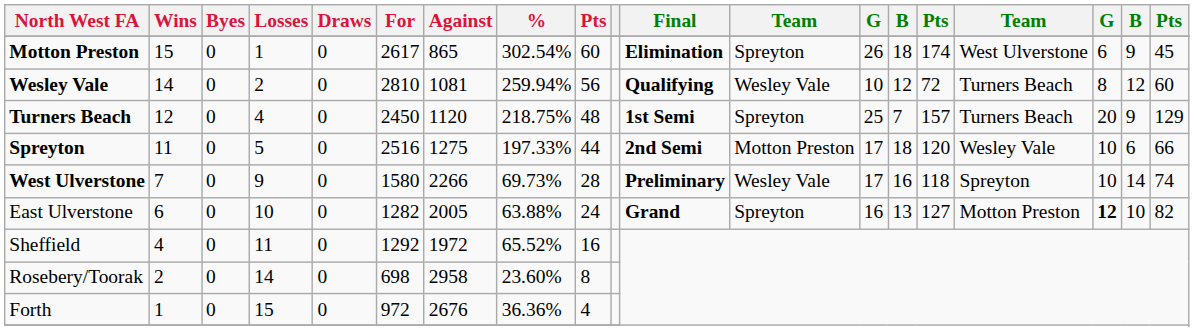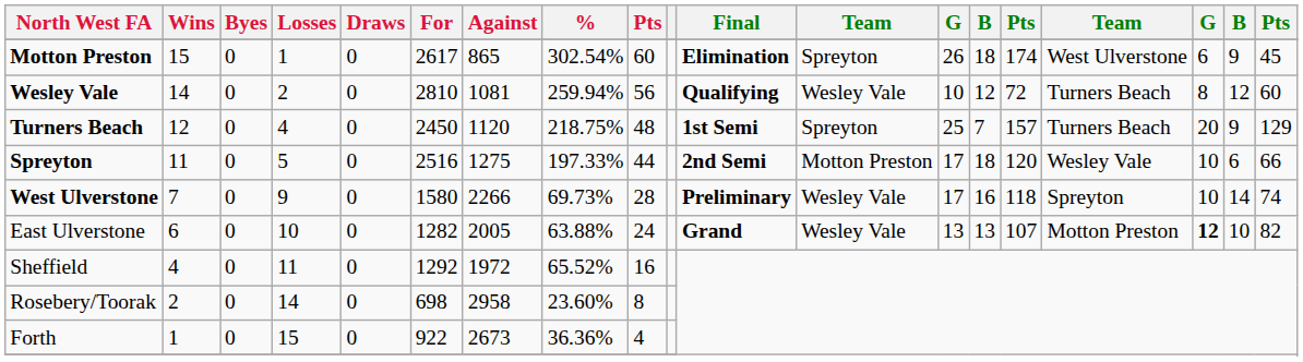East Ulverstone | column 12: Spreyton -> Wesley Vale
East Ulverstone | column 13: 16 -> 13
East Ulverstone | column 15: 127 -> 107
Forth | For: 972 -> 922
Forth | Against: 2676 -> 2673
